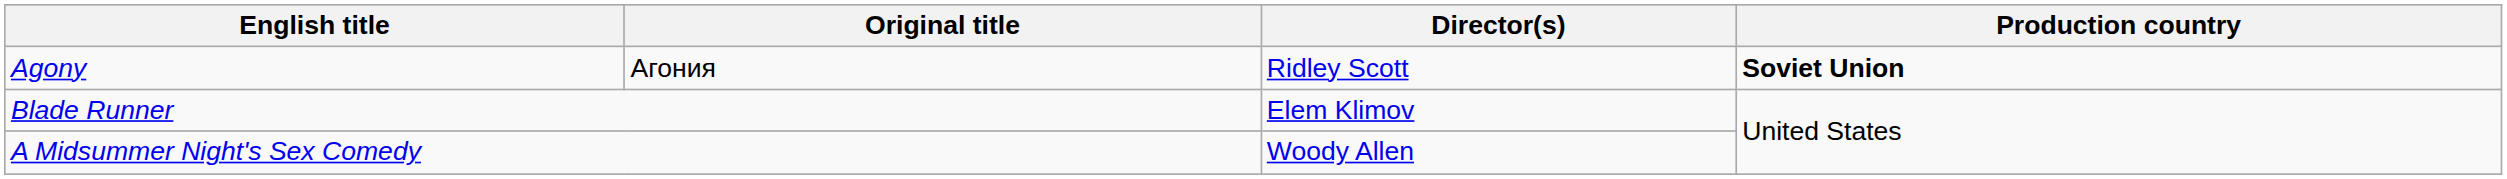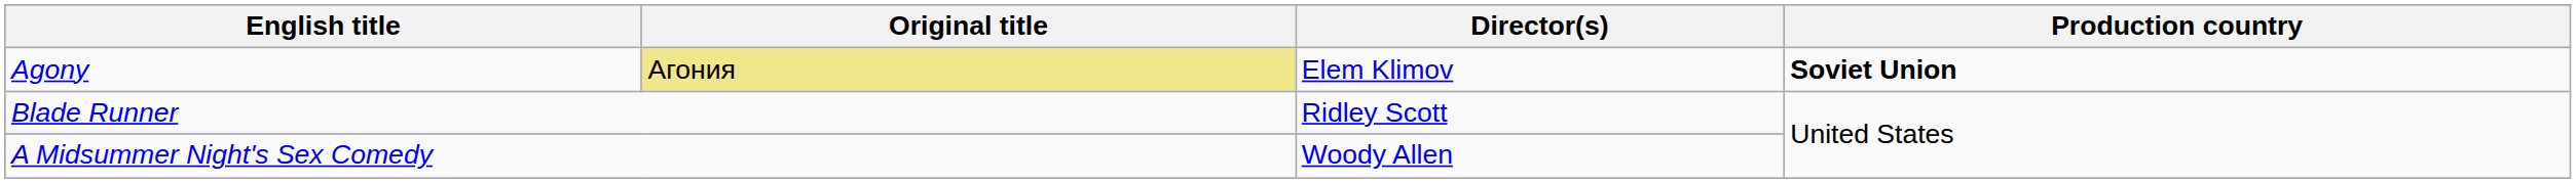Agony | Original title: no background -> khaki background
Agony | Director(s): Ridley Scott -> Elem Klimov
Blade Runner | Director(s): Elem Klimov -> Ridley Scott
